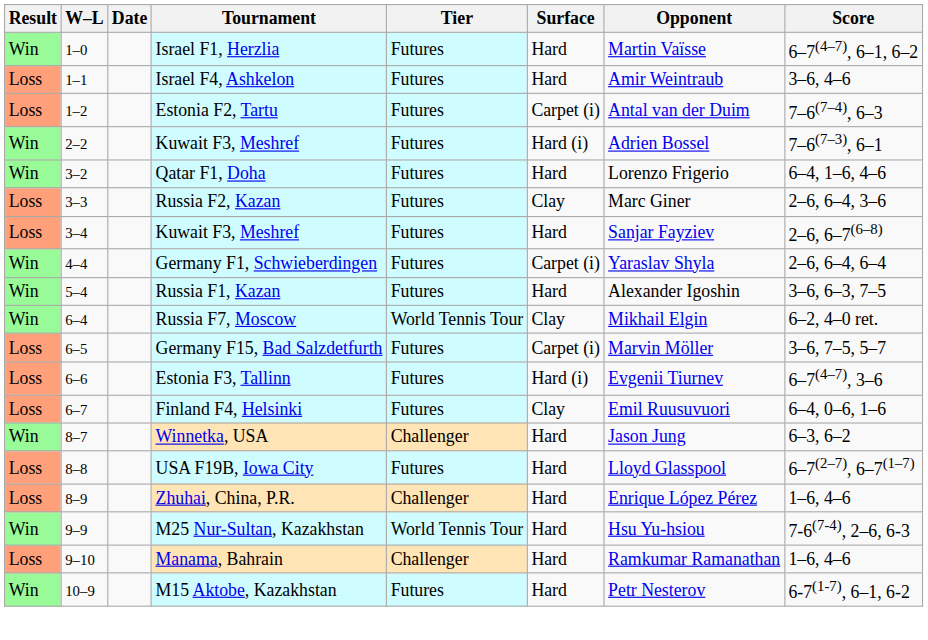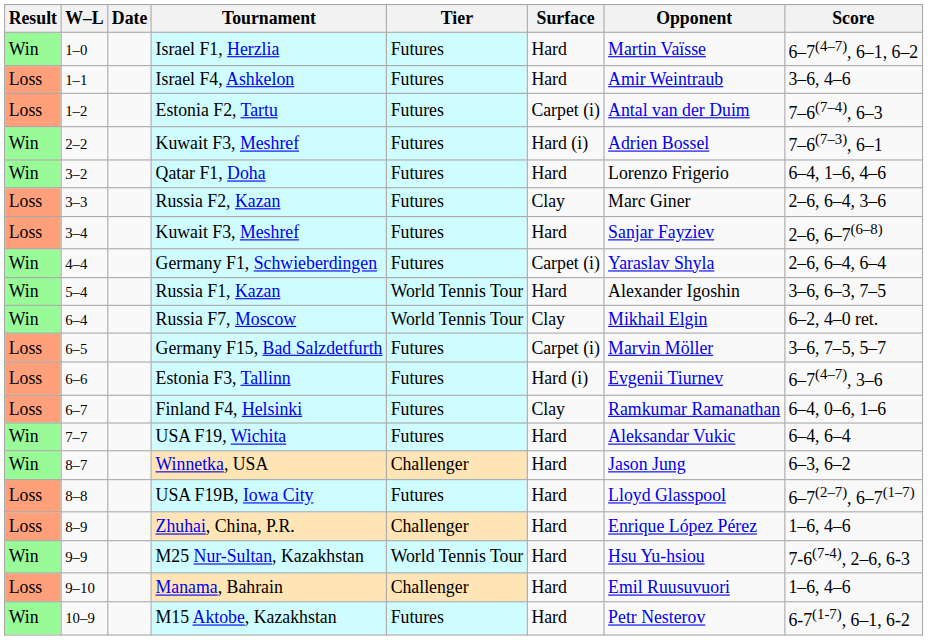Russia F1, Kazan | Tier: Futures -> World Tennis Tour
Finland F4, Helsinki | Opponent: Emil Ruusuvuori -> Ramkumar Ramanathan
+ row: Win | 7–7 | USA F19, Wichita | Futures | Hard | Aleksandar Vukic | 6–4, 6–4
Manama, Bahrain | Opponent: Ramkumar Ramanathan -> Emil Ruusuvuori
